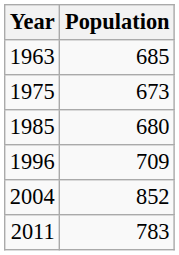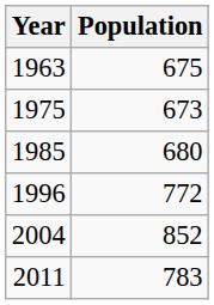1963 | Population: 685 -> 675
1996 | Population: 709 -> 772
